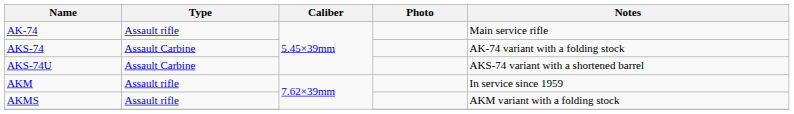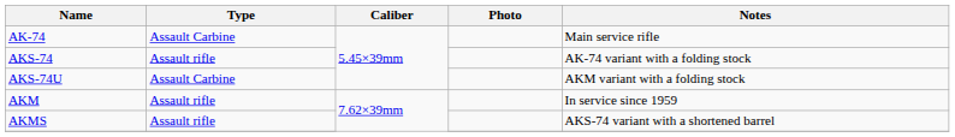AK-74 | Type: Assault rifle -> Assault Carbine
AKS-74 | Type: Assault Carbine -> Assault rifle
AKS-74U | Notes: AKS-74 variant with a shortened barrel -> AKM variant with a folding stock
AKMS | Notes: AKM variant with a folding stock -> AKS-74 variant with a shortened barrel
